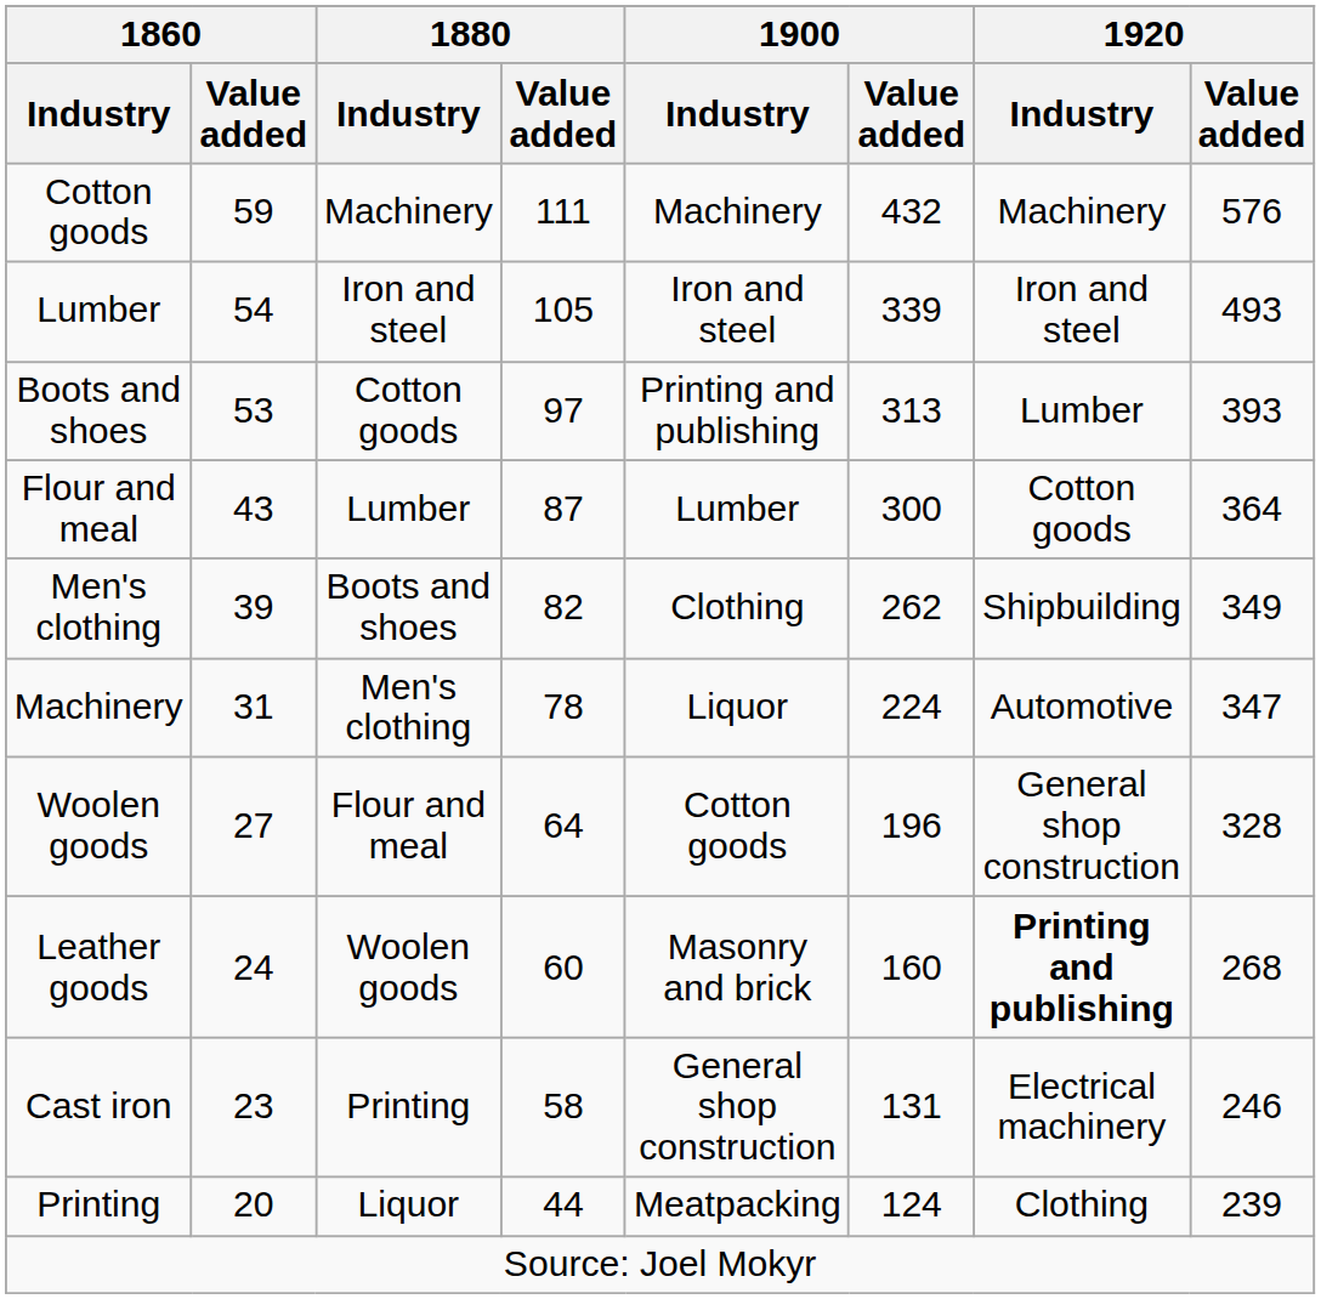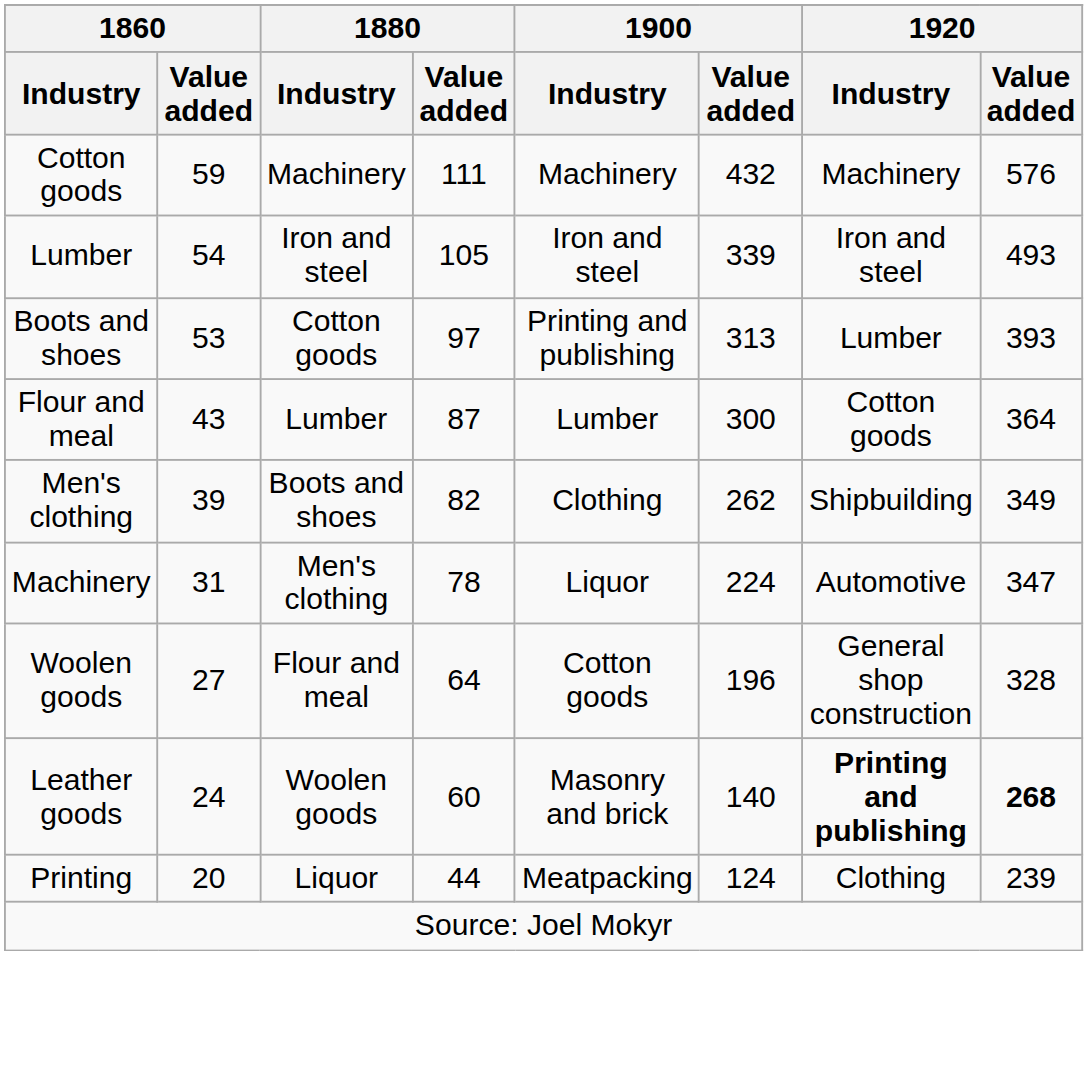Leather goods | 1900 / Value added: 160 -> 140
Leather goods | 1920 / Value added: normal -> bold
- row: Cast iron | 23 | Printing | 58 | General shop construction | 131 | Electrical machinery | 246
